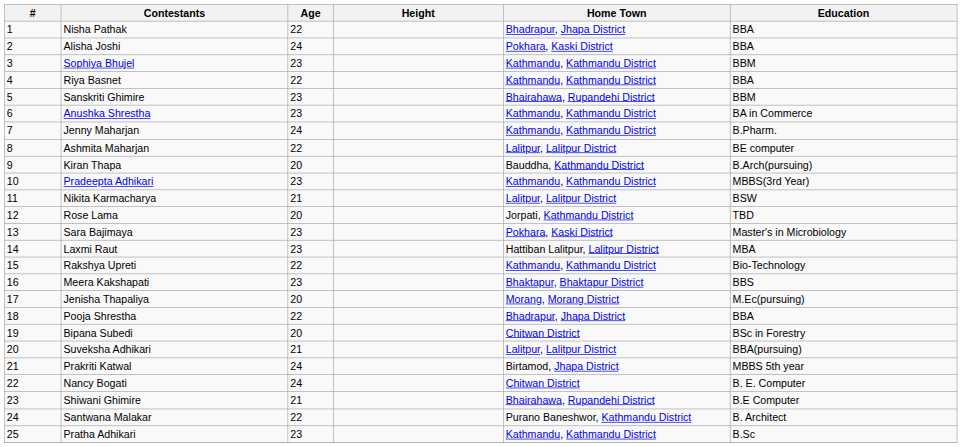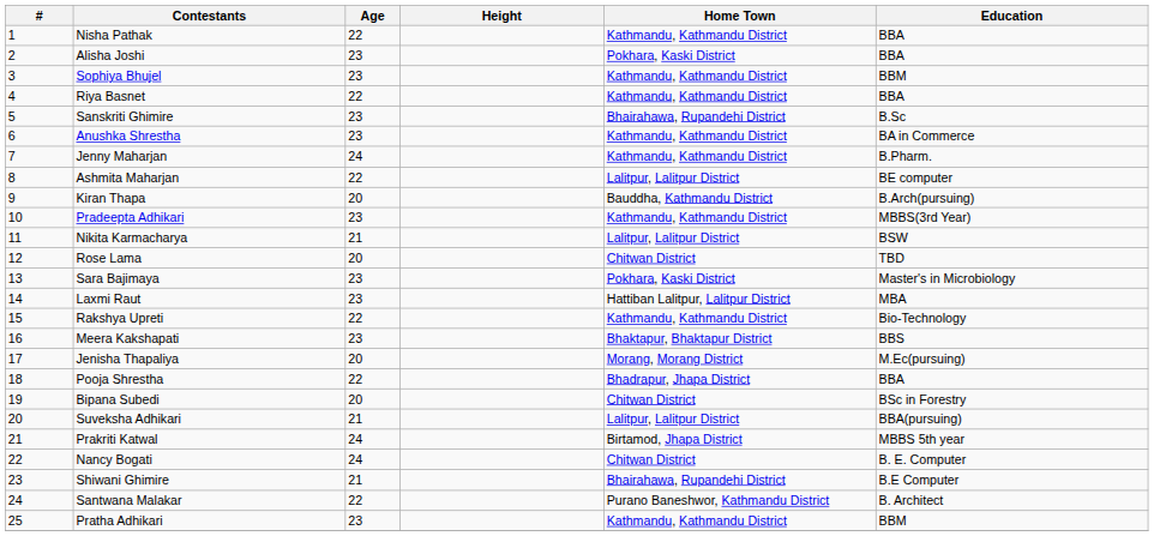Nisha Pathak | Home Town: Bhadrapur, Jhapa District -> Kathmandu, Kathmandu District
Alisha Joshi | Age: 24 -> 23
Sanskriti Ghimire | Education: BBM -> B.Sc
Rose Lama | Home Town: Jorpati, Kathmandu District -> Chitwan District
Pratha Adhikari | Education: B.Sc -> BBM
